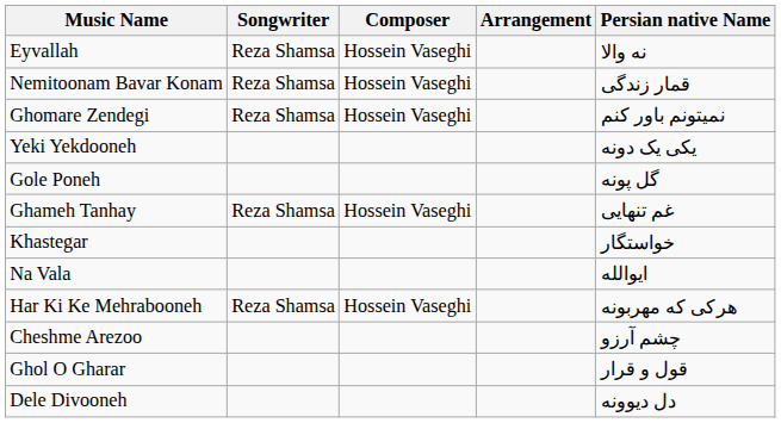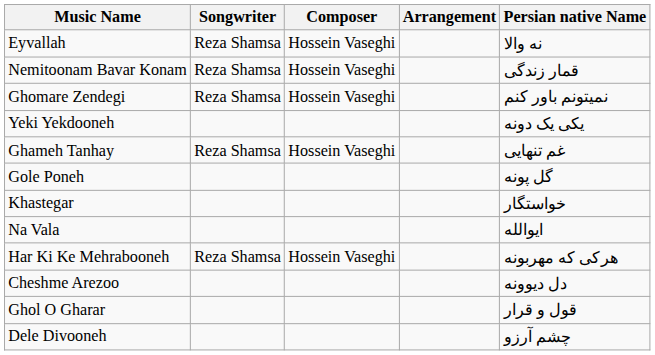rows swapped: Gole Poneh <-> Ghameh Tanhay
Cheshme Arezoo | Persian native Name: چشم آرزو -> دل دیوونه
Dele Divooneh | Persian native Name: دل دیوونه -> چشم آرزو
